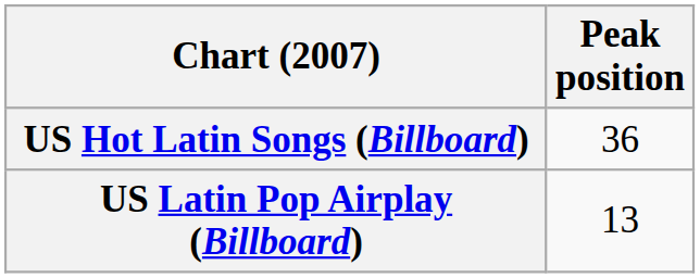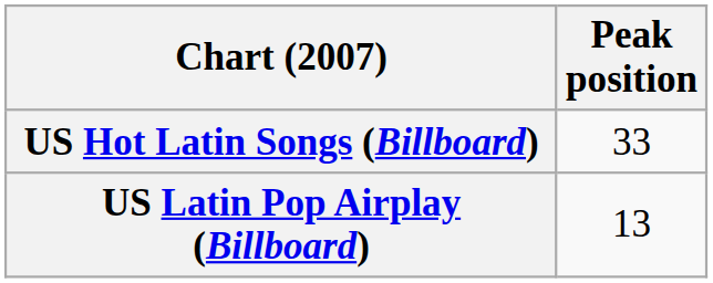US Hot Latin Songs (Billboard) | Peak position: 36 -> 33
